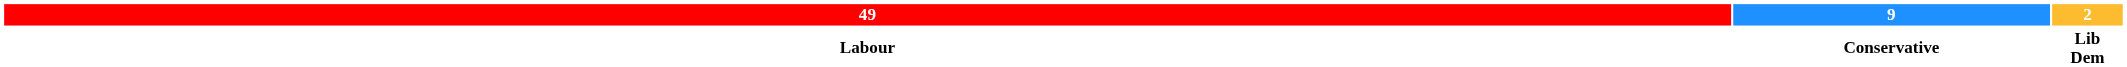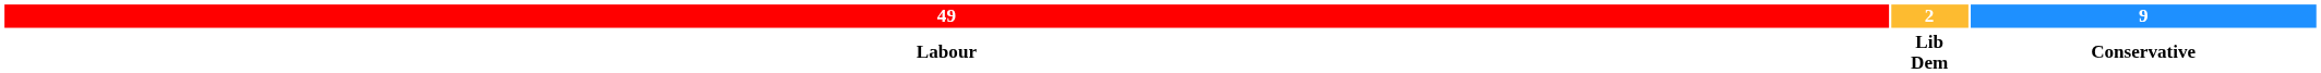columns swapped: 9 <-> 2
